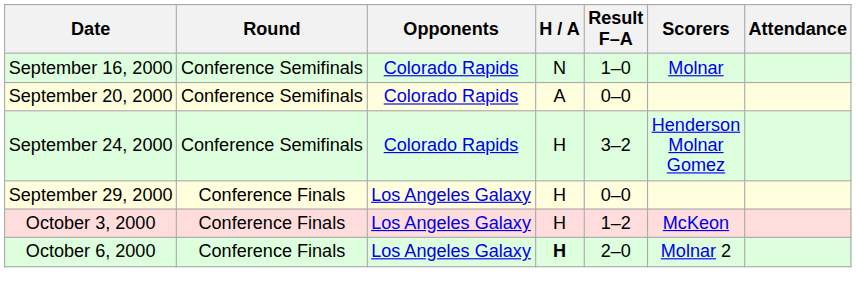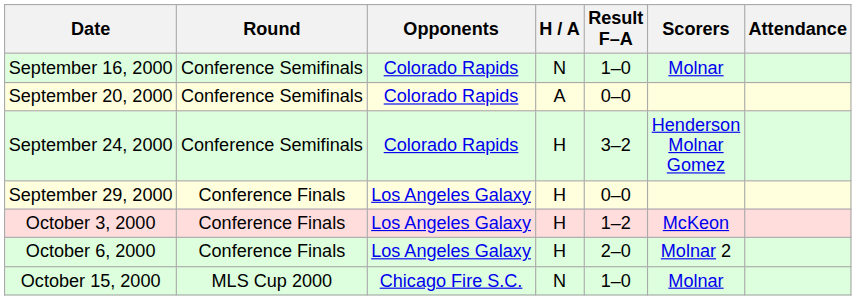October 6, 2000 | H / A: bold -> normal
+ row: October 15, 2000 | MLS Cup 2000 | Chicago Fire S.C. | N | 1–0 | Molnar
